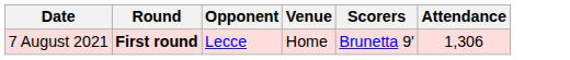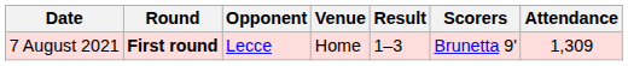+ column: Result | 1–3
7 August 2021 | Attendance: 1,306 -> 1,309
